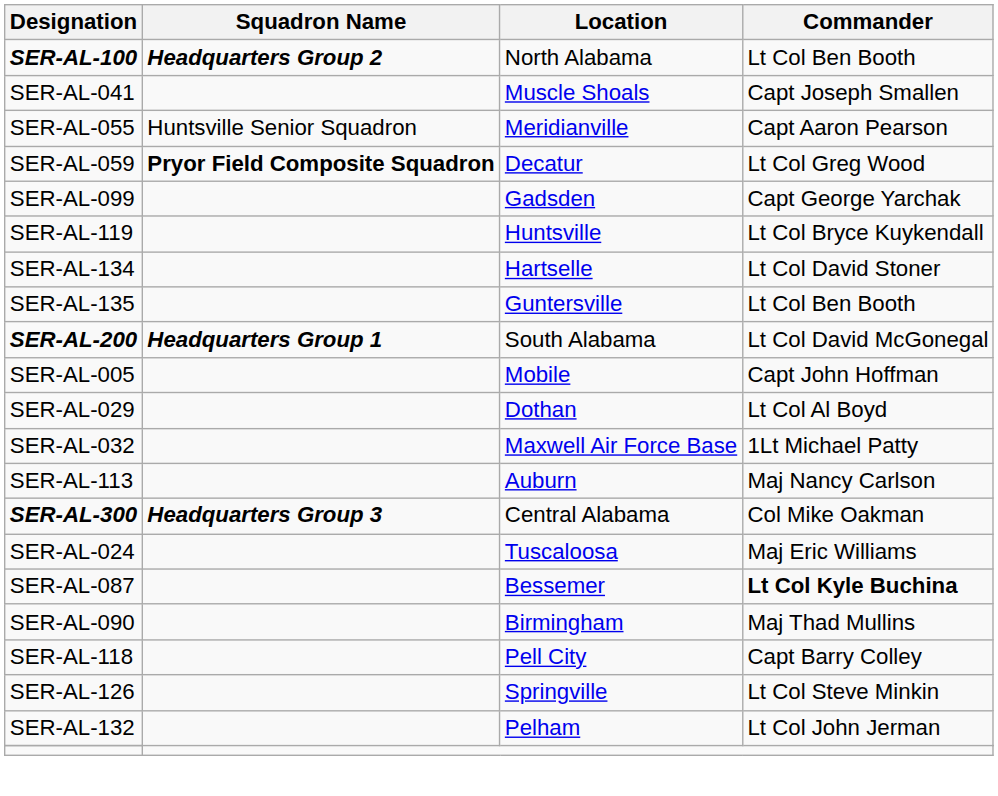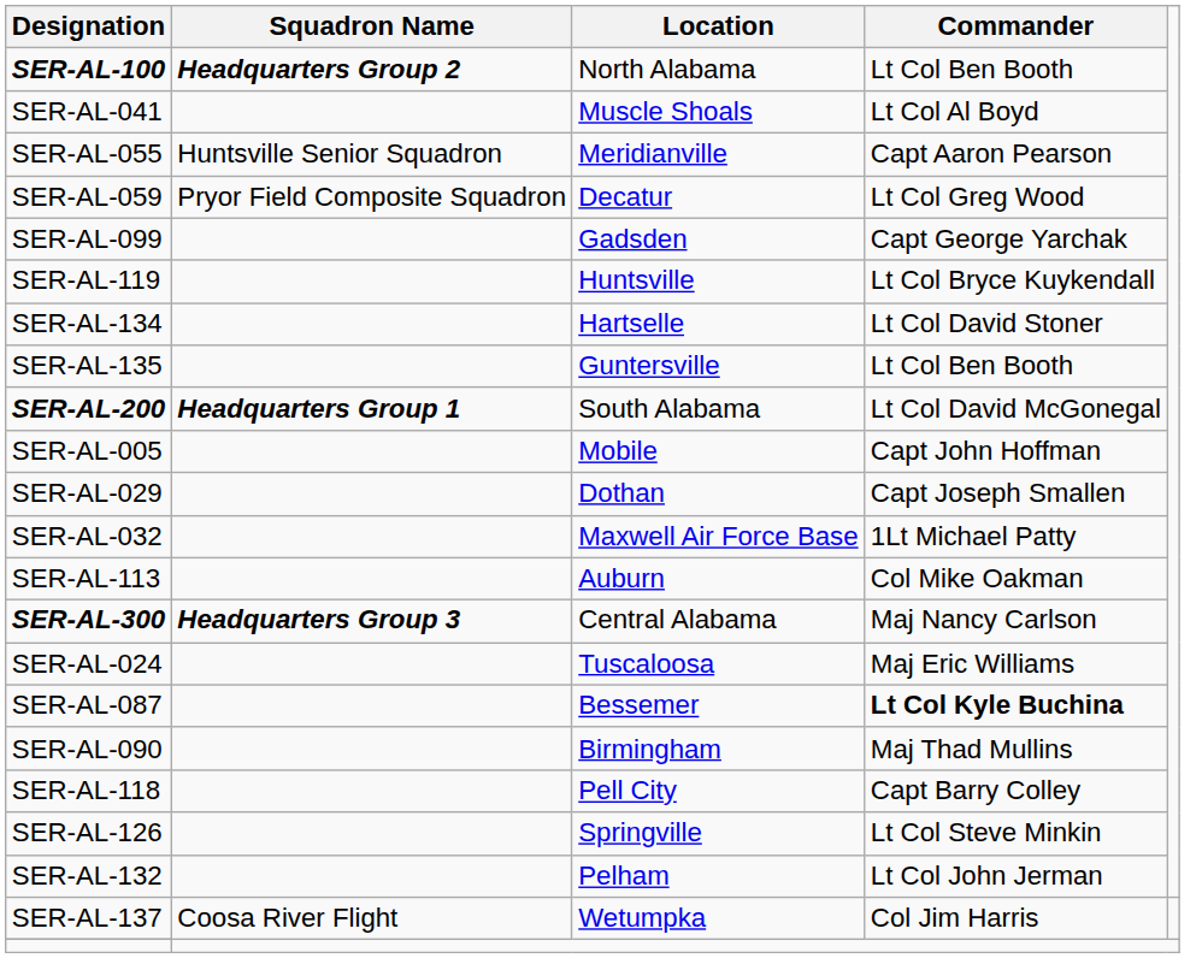SER-AL-041 | Commander: Capt Joseph Smallen -> Lt Col Al Boyd
SER-AL-059 | Squadron Name: bold -> normal
SER-AL-029 | Commander: Lt Col Al Boyd -> Capt Joseph Smallen
SER-AL-113 | Commander: Maj Nancy Carlson -> Col Mike Oakman
SER-AL-300 | Commander: Col Mike Oakman -> Maj Nancy Carlson
+ row: SER-AL-137 | Coosa River Flight | Wetumpka | Col Jim Harris
